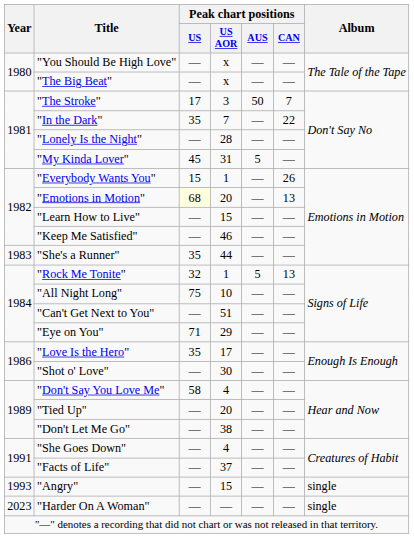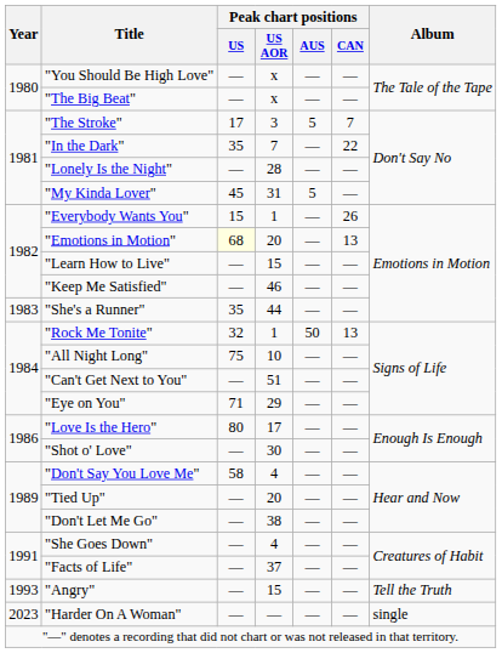"The Stroke" | Peak chart positions / AUS: 50 -> 5
"Rock Me Tonite" | Peak chart positions / AUS: 5 -> 50
"Love Is the Hero" | Peak chart positions / US: 35 -> 80
"Angry" | Album: single -> Tell the Truth
